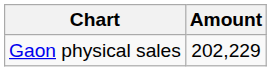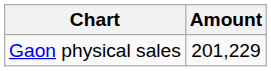Gaon physical sales | Amount: 202,229 -> 201,229
